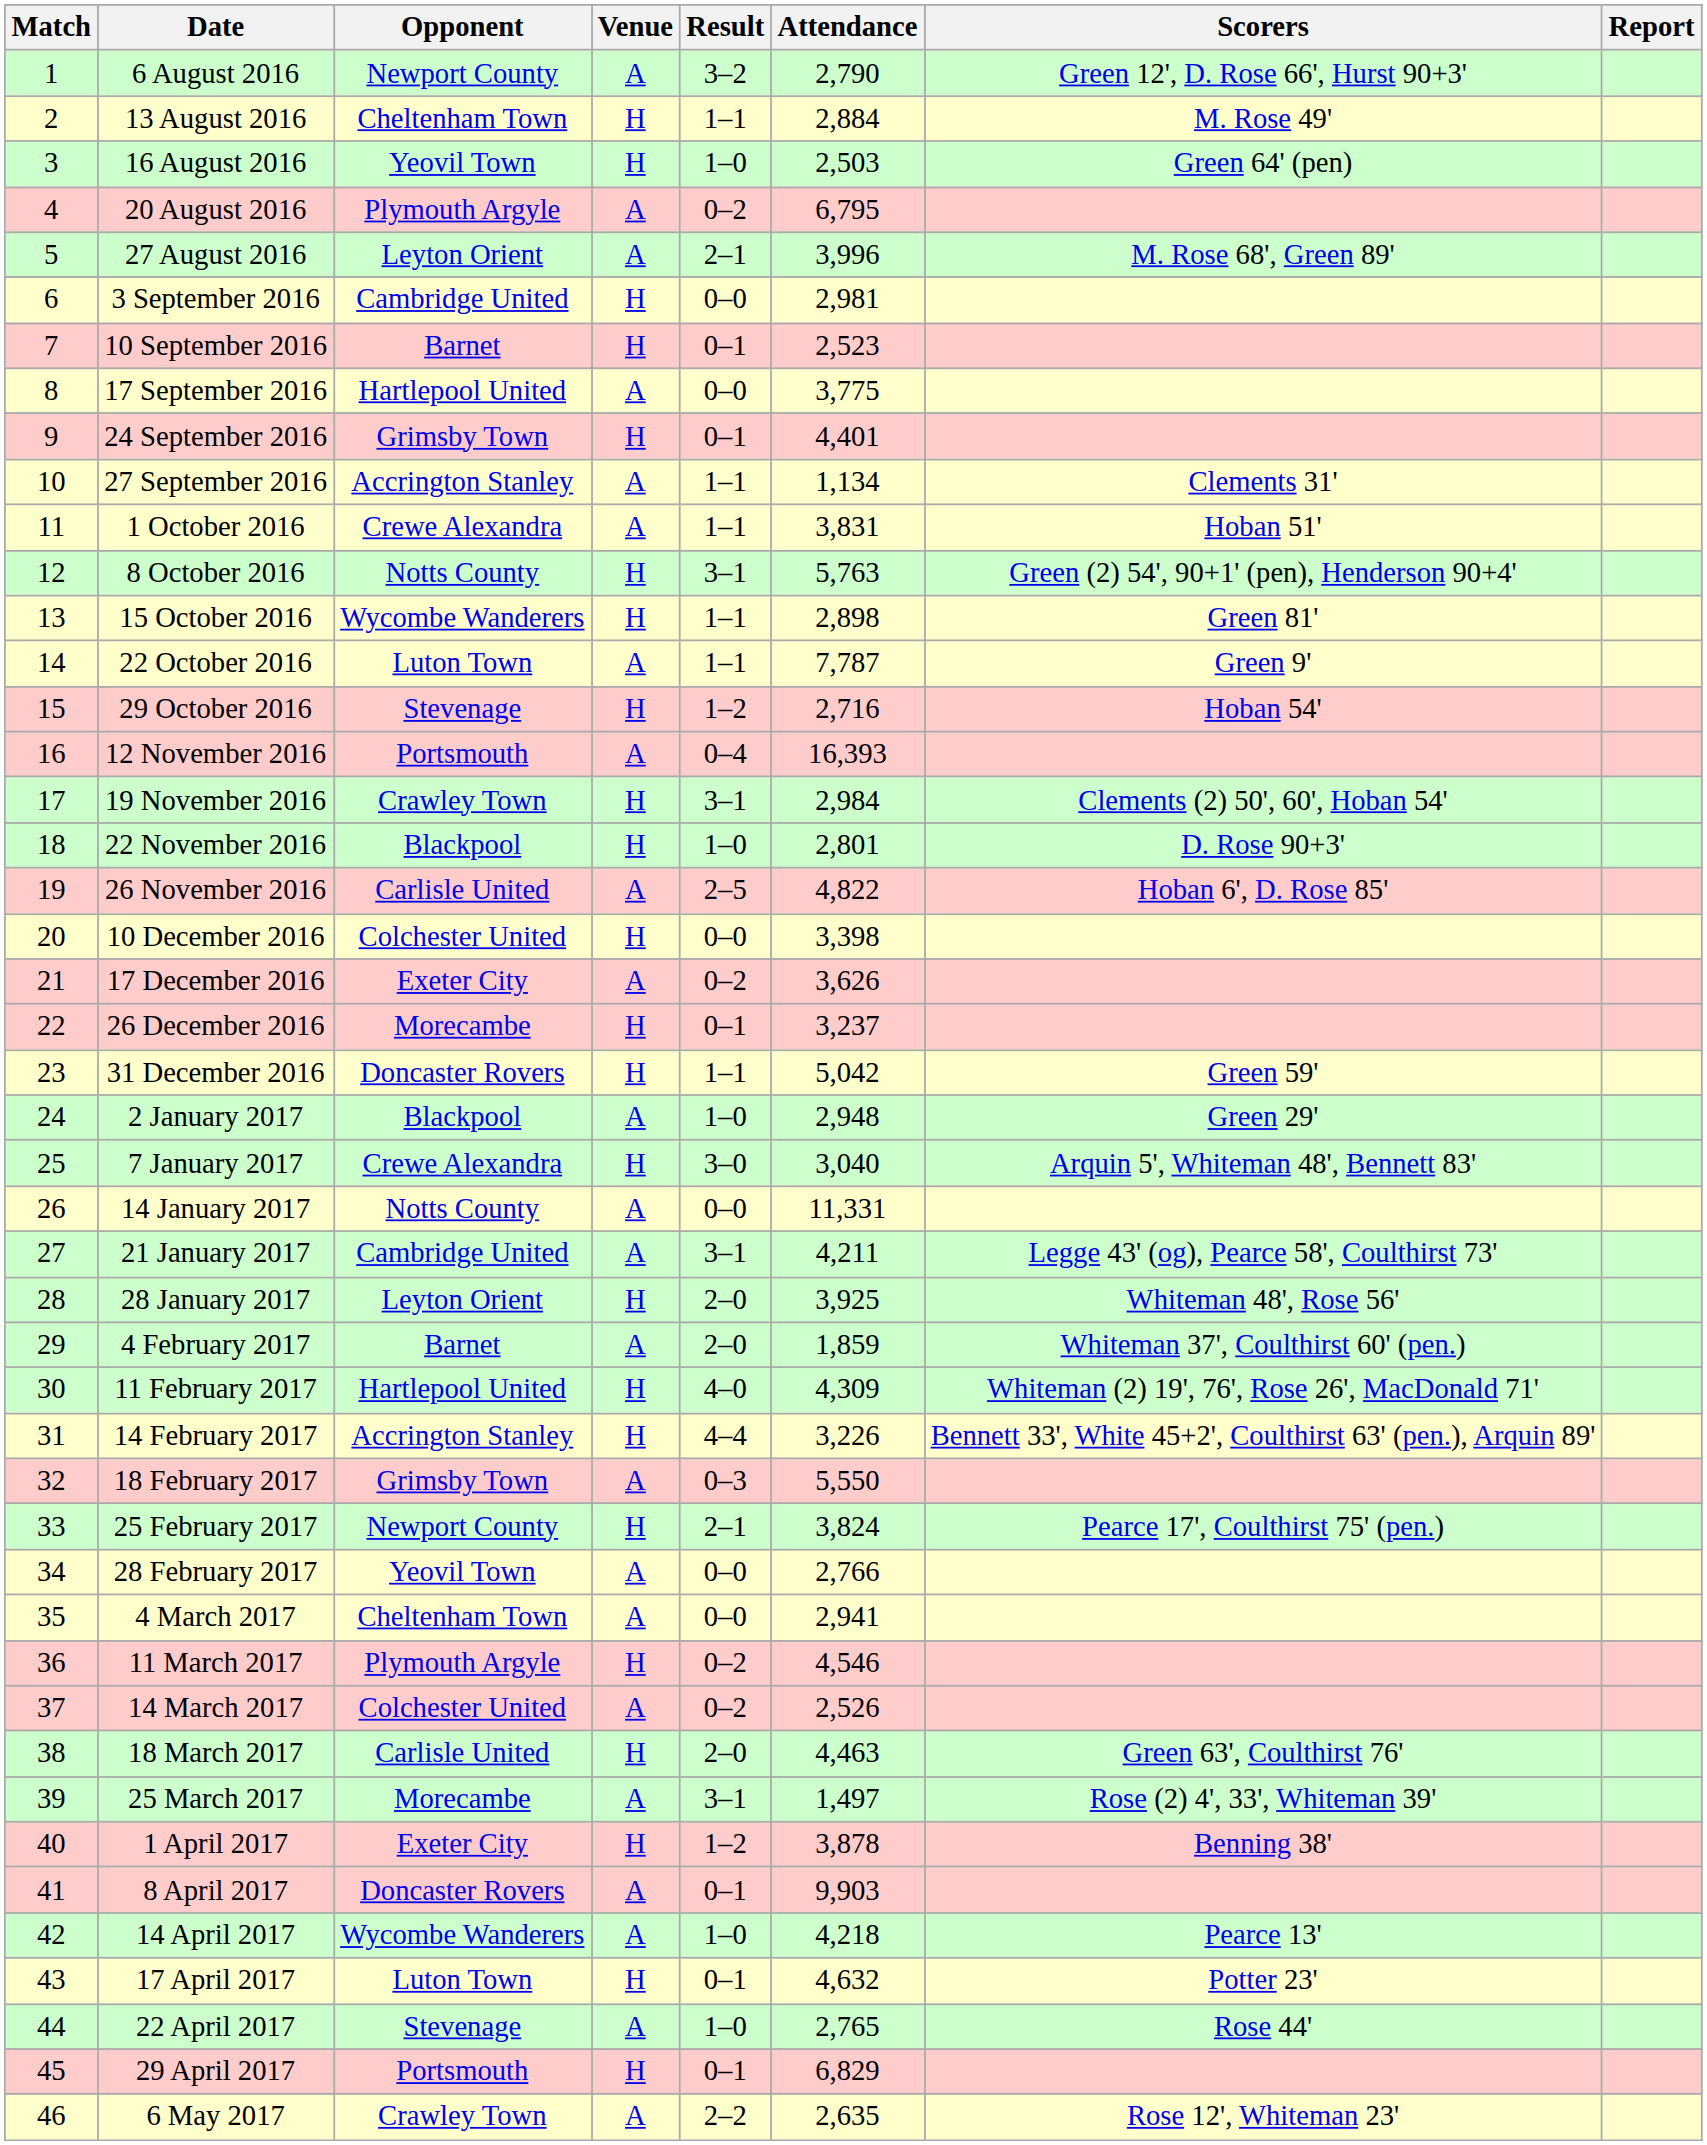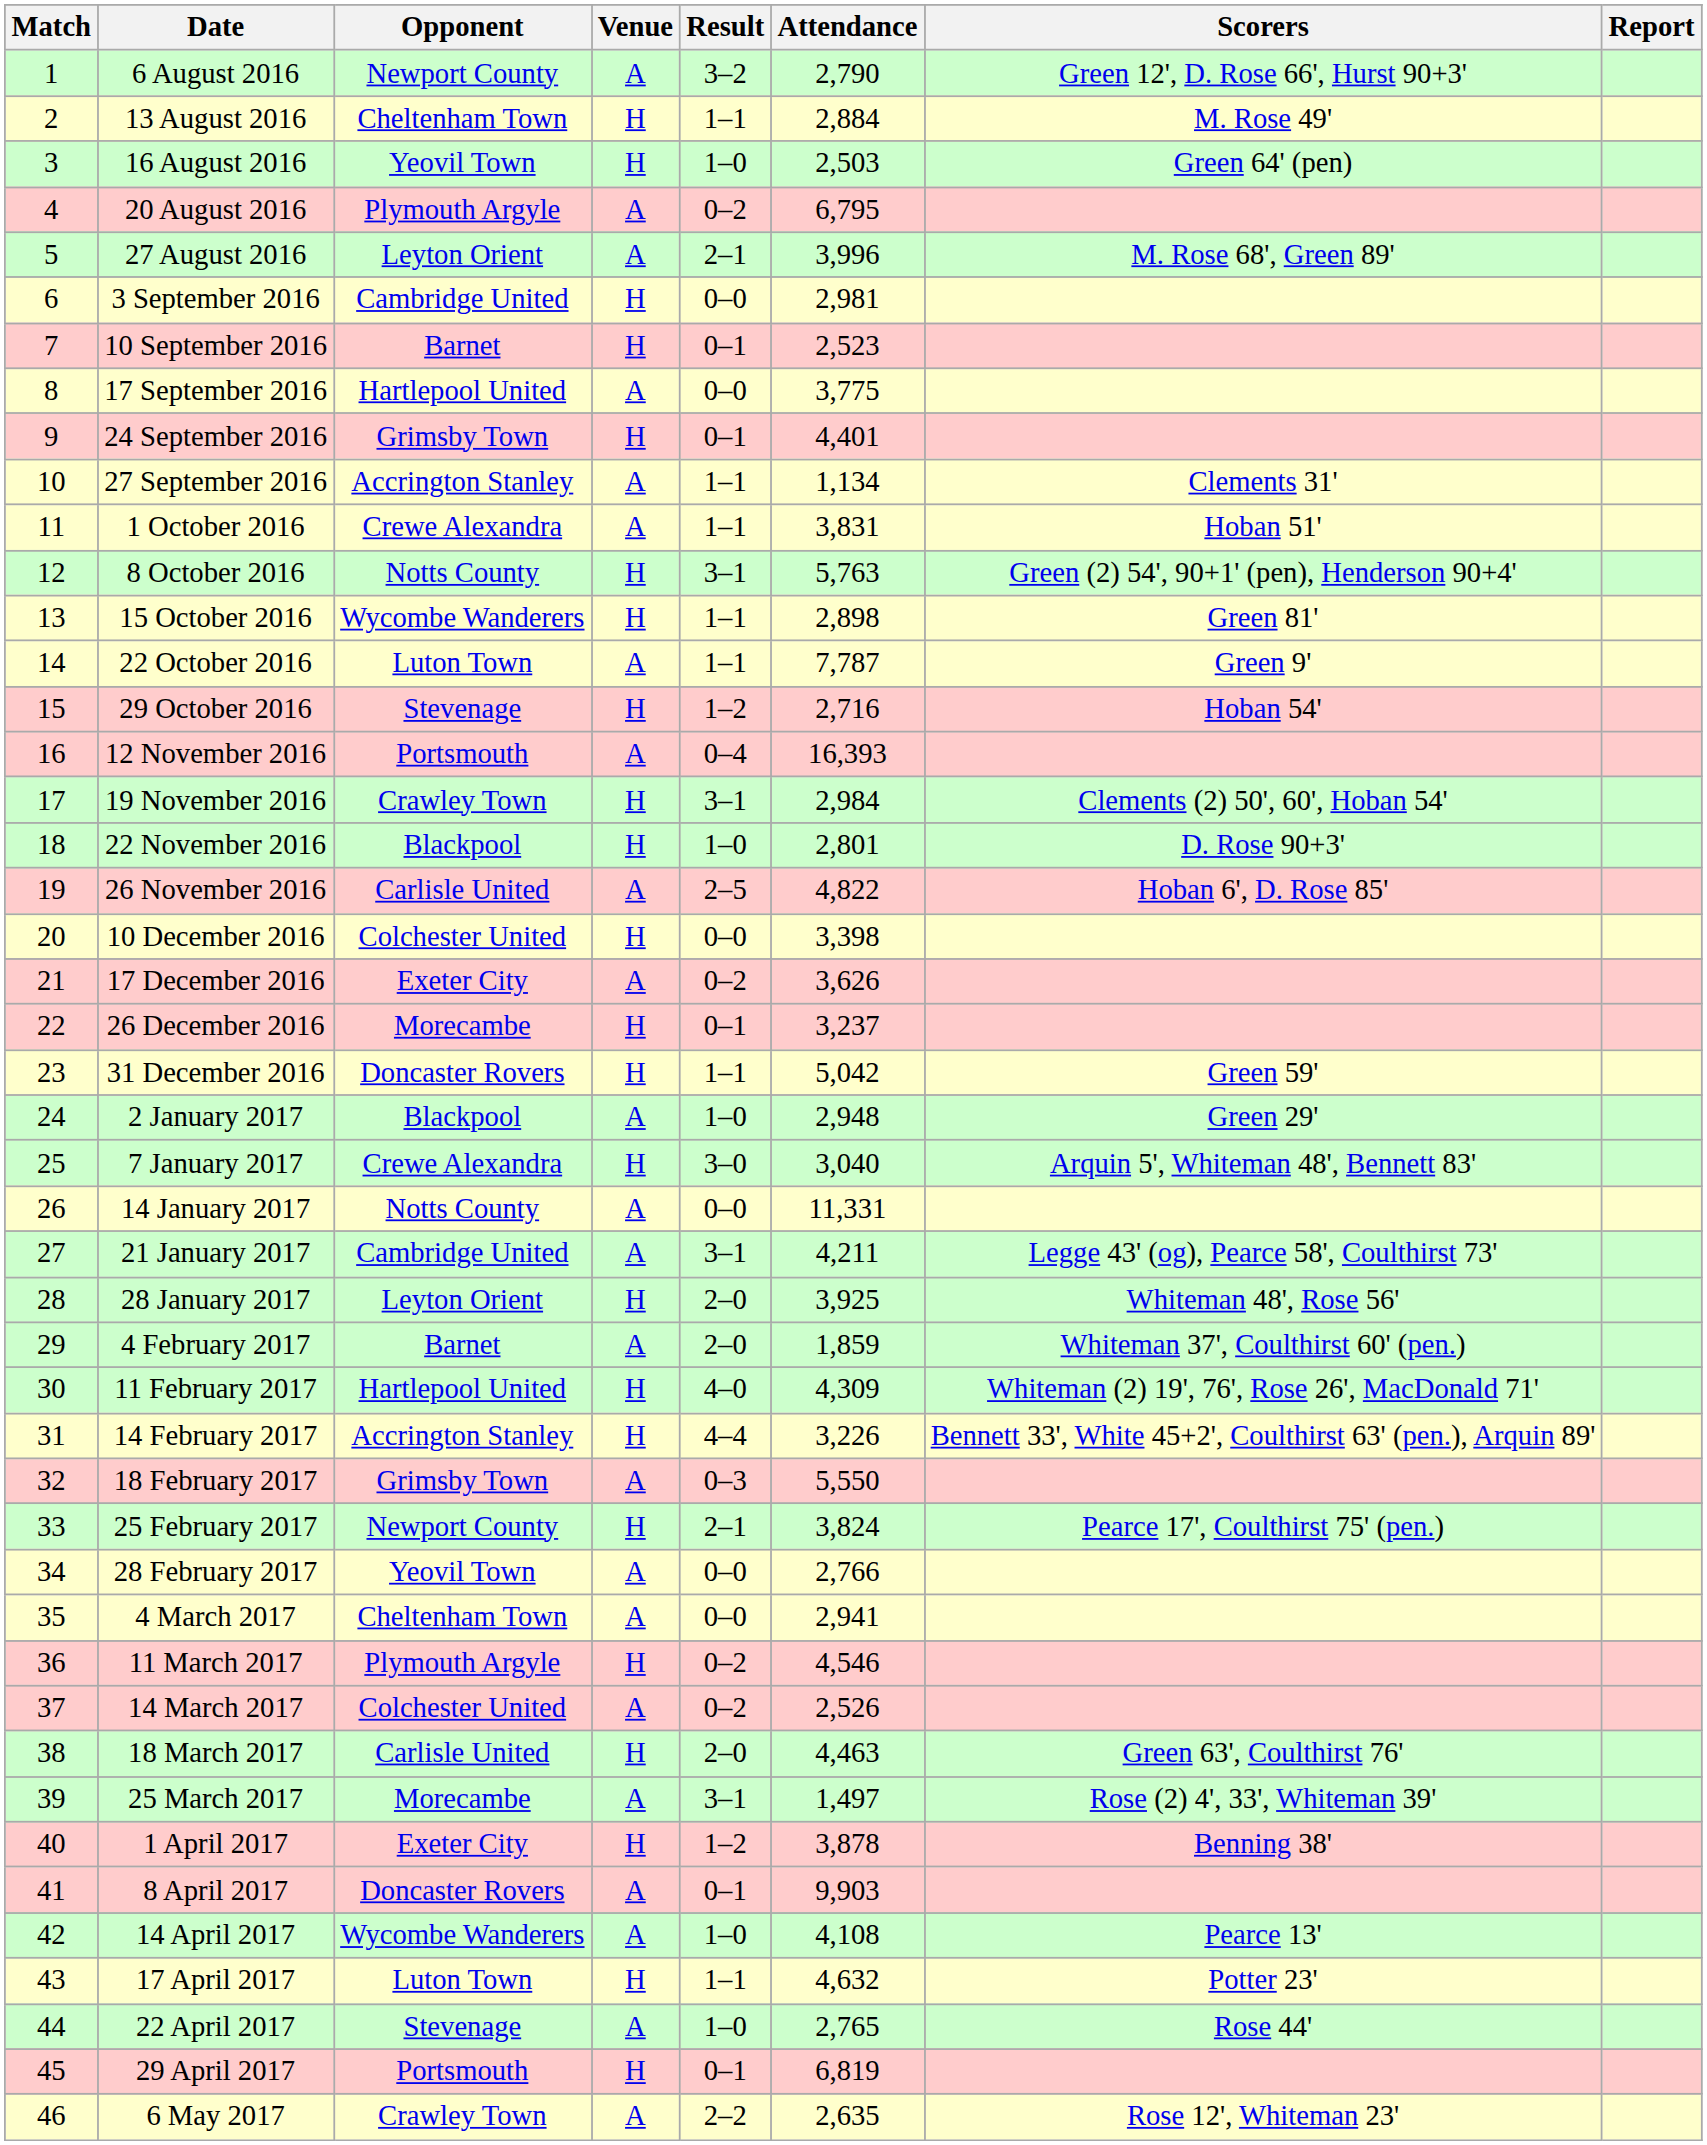14 April 2017 | Attendance: 4,218 -> 4,108
17 April 2017 | Result: 0–1 -> 1–1
29 April 2017 | Attendance: 6,829 -> 6,819
